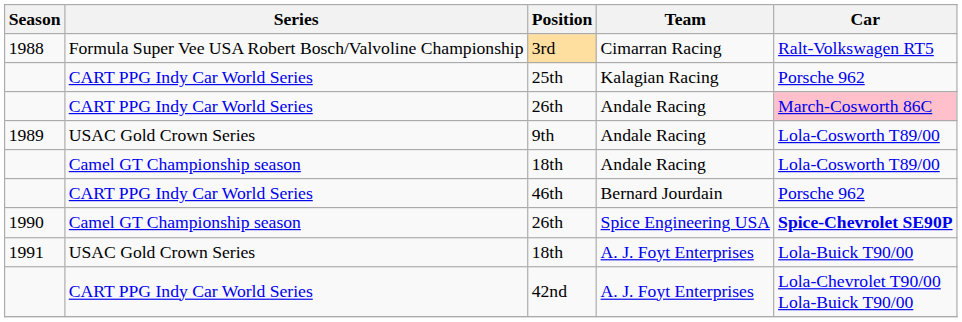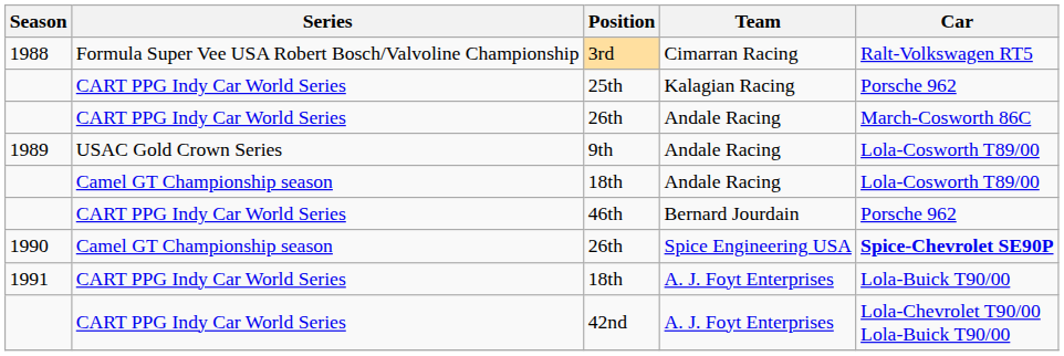26th / Andale Racing | Car: pink background -> no background
18th / A. J. Foyt Enterprises | Series: USAC Gold Crown Series -> CART PPG Indy Car World Series
